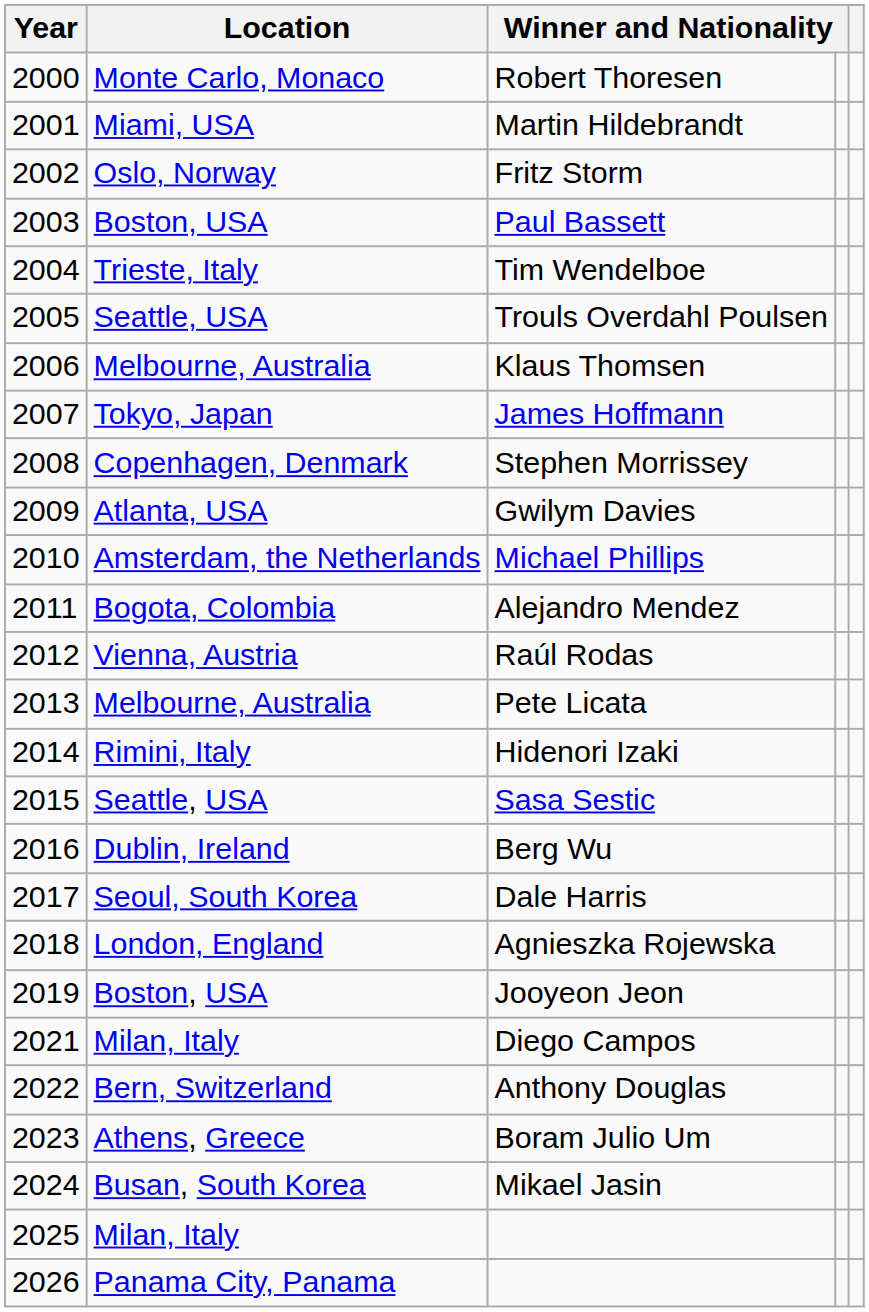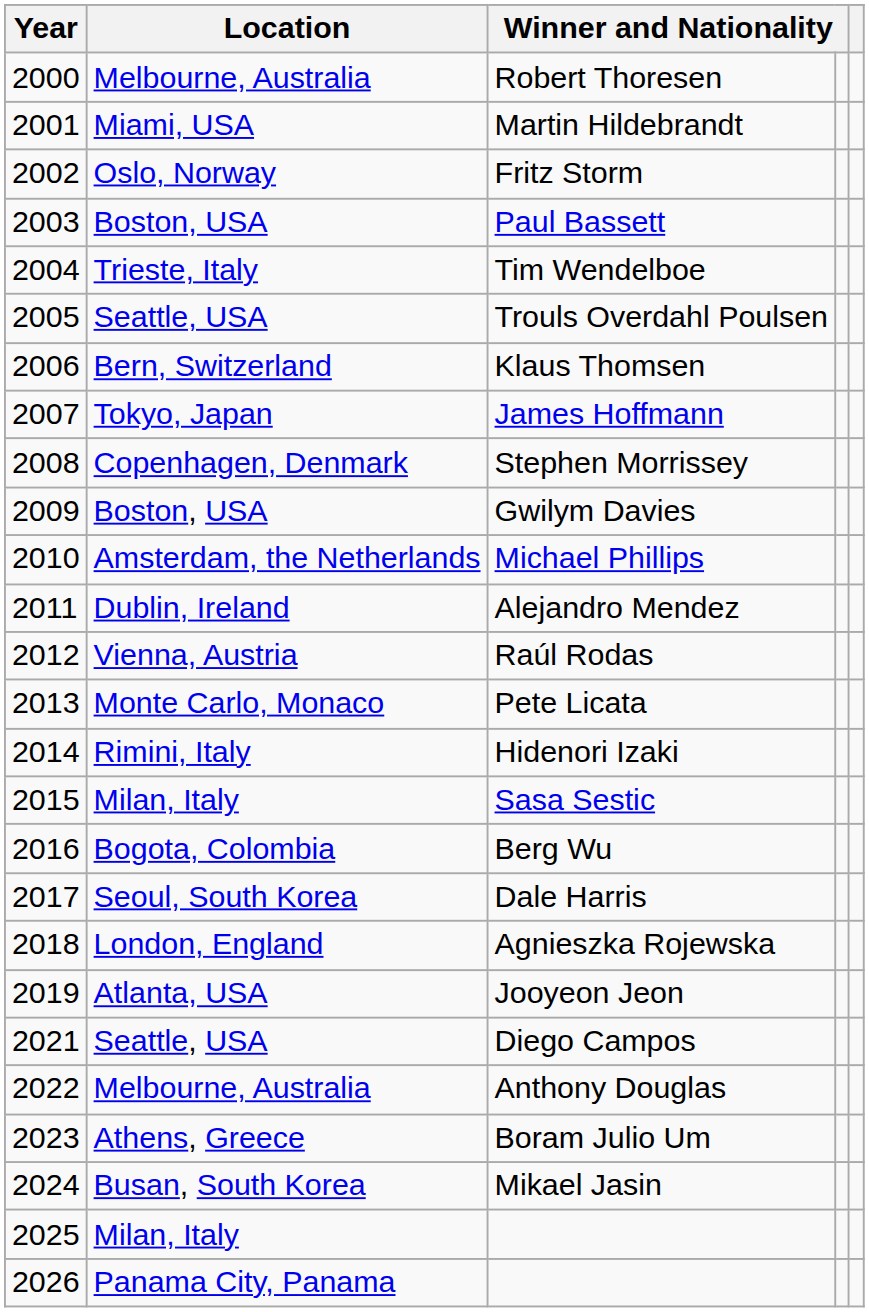Robert Thoresen | Location: Monte Carlo, Monaco -> Melbourne, Australia
Klaus Thomsen | Location: Melbourne, Australia -> Bern, Switzerland
Gwilym Davies | Location: Atlanta, USA -> Boston, USA
Alejandro Mendez | Location: Bogota, Colombia -> Dublin, Ireland
Pete Licata | Location: Melbourne, Australia -> Monte Carlo, Monaco
Sasa Sestic | Location: Seattle, USA -> Milan, Italy
Berg Wu | Location: Dublin, Ireland -> Bogota, Colombia
Jooyeon Jeon | Location: Boston, USA -> Atlanta, USA
Diego Campos | Location: Milan, Italy -> Seattle, USA
Anthony Douglas | Location: Bern, Switzerland -> Melbourne, Australia
